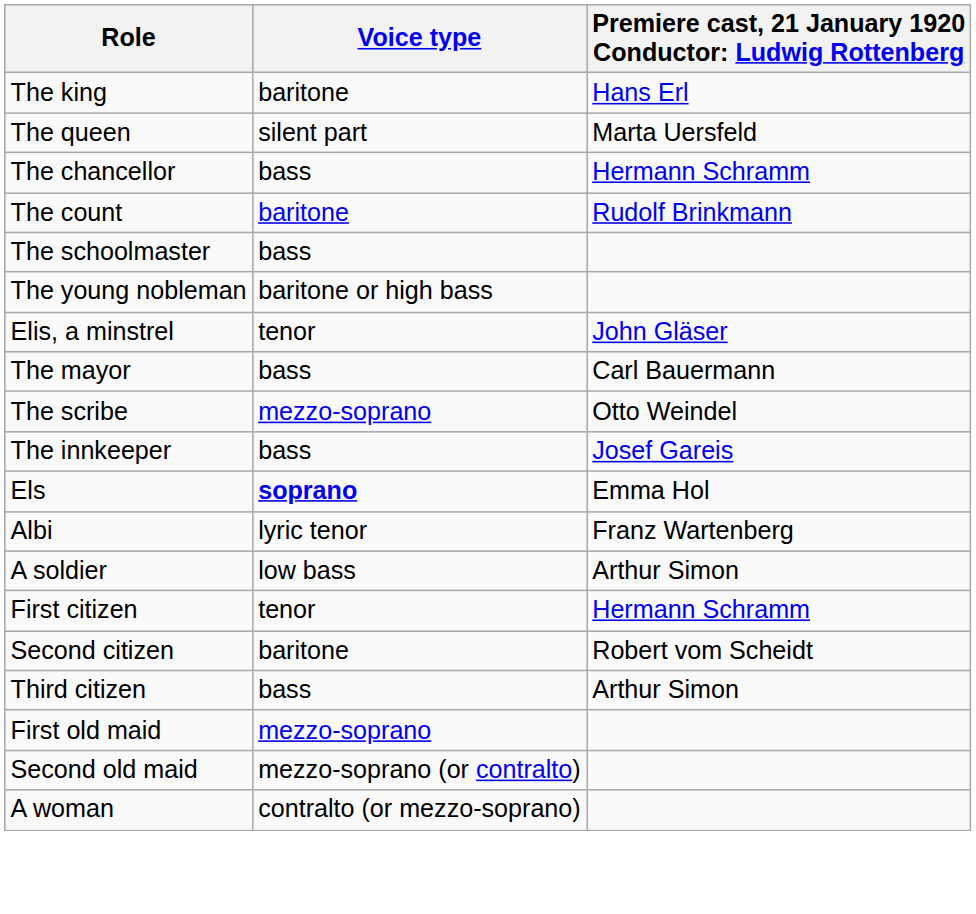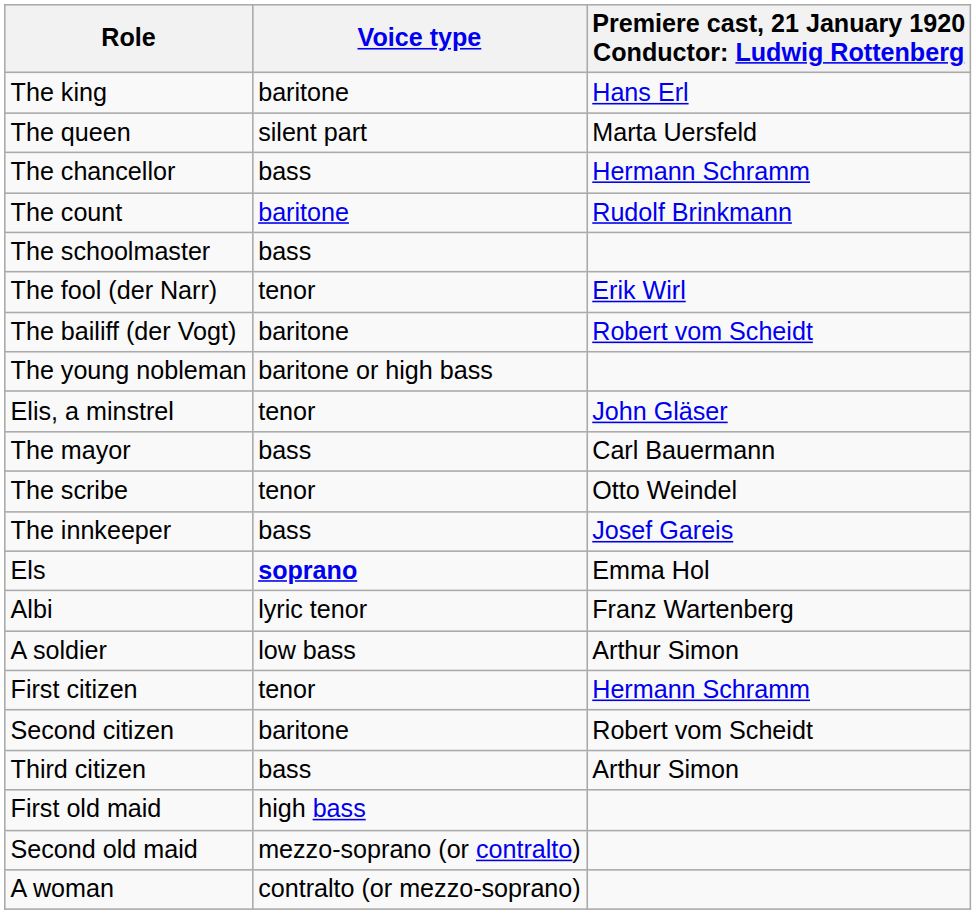+ row: The fool (der Narr) | tenor | Erik Wirl
+ row: The bailiff (der Vogt) | baritone | Robert vom Scheidt
The scribe | Voice type: mezzo-soprano -> tenor
First old maid | Voice type: mezzo-soprano -> high bass
